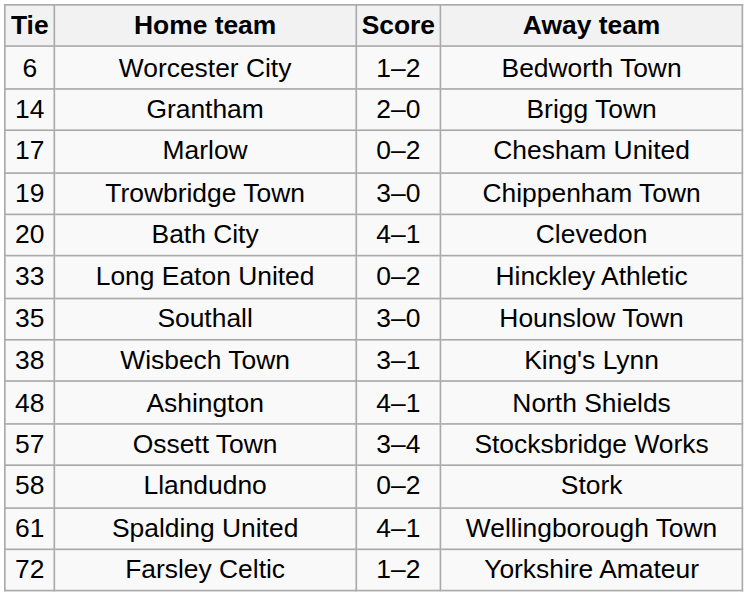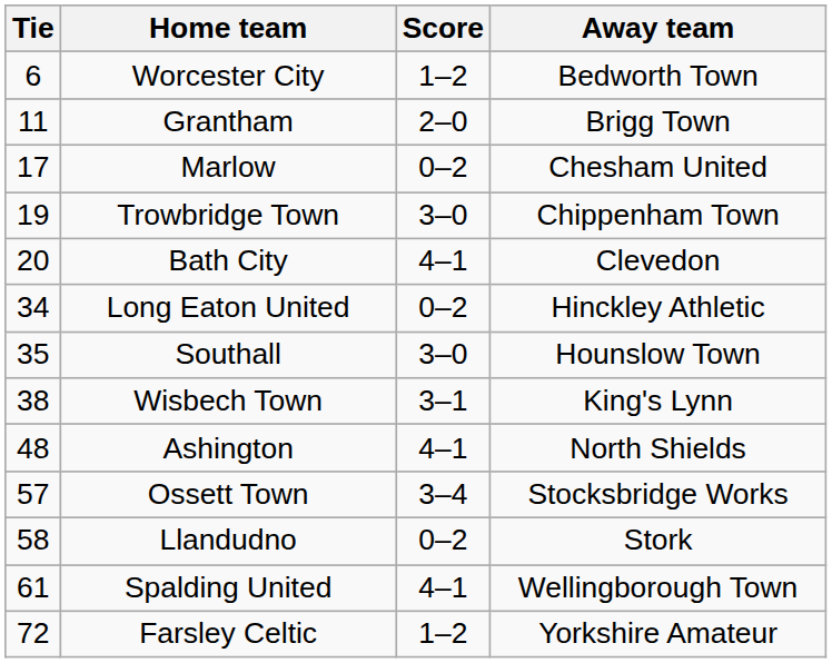Grantham | Tie: 14 -> 11
Long Eaton United | Tie: 33 -> 34
